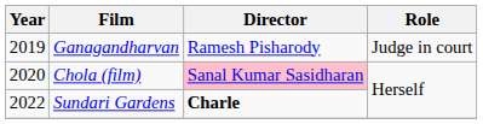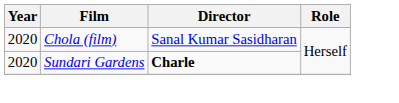- row: 2019 | Ganagandharvan | Ramesh Pisharody | Judge in court
Chola (film) | Director: pink background -> no background
Sundari Gardens | Year: 2022 -> 2020
